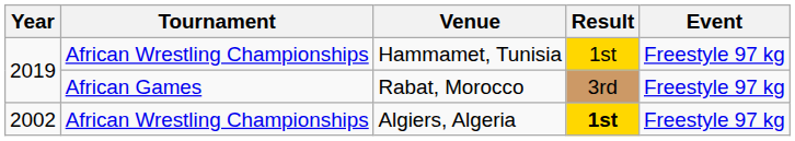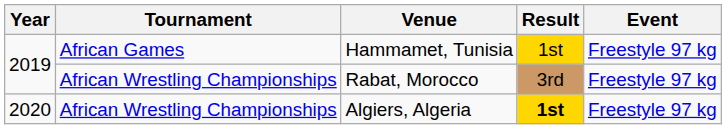Hammamet, Tunisia | Tournament: African Wrestling Championships -> African Games
Rabat, Morocco | Tournament: African Games -> African Wrestling Championships
Algiers, Algeria | Year: 2002 -> 2020
